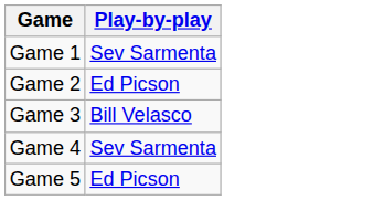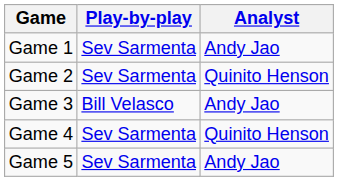+ column: Analyst | Andy Jao | Quinito Henson | Andy Jao | Quinito Henson | Andy Jao
Game 2 | Play-by-play: Ed Picson -> Sev Sarmenta
Game 5 | Play-by-play: Ed Picson -> Sev Sarmenta
